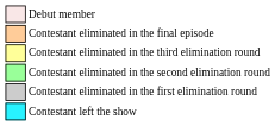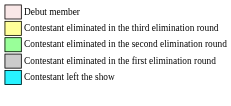- row: Contestant eliminated in the final episode
